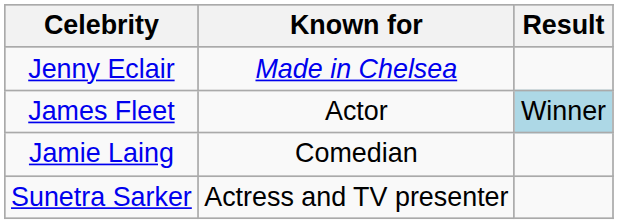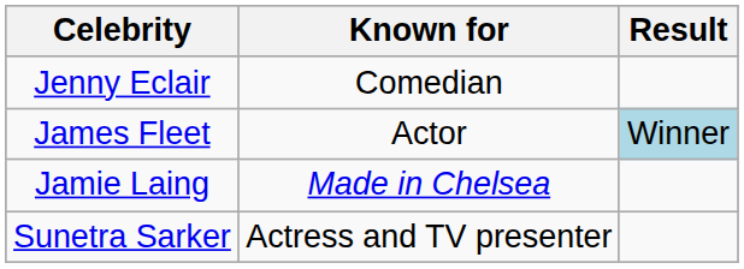Jenny Eclair | Known for: Made in Chelsea -> Comedian
Jamie Laing | Known for: Comedian -> Made in Chelsea
